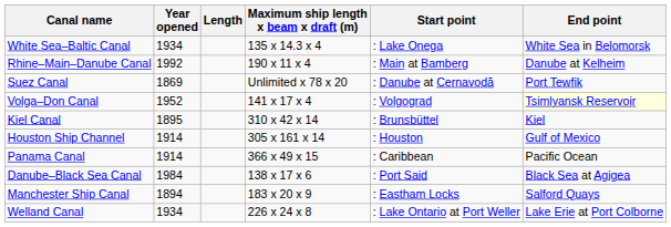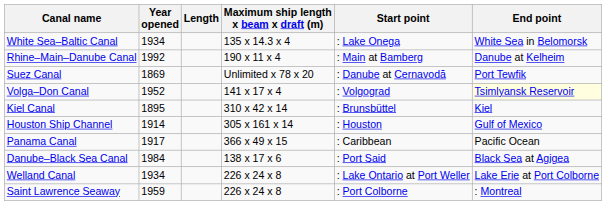Panama Canal | Year opened: 1914 -> 1917
- row: Manchester Ship Canal | 1894 | 183 x 20 x 9 | : Eastham Locks | Salford Quays
+ row: Saint Lawrence Seaway | 1959 | 226 x 24 x 8 | : Port Colborne | : Montreal
